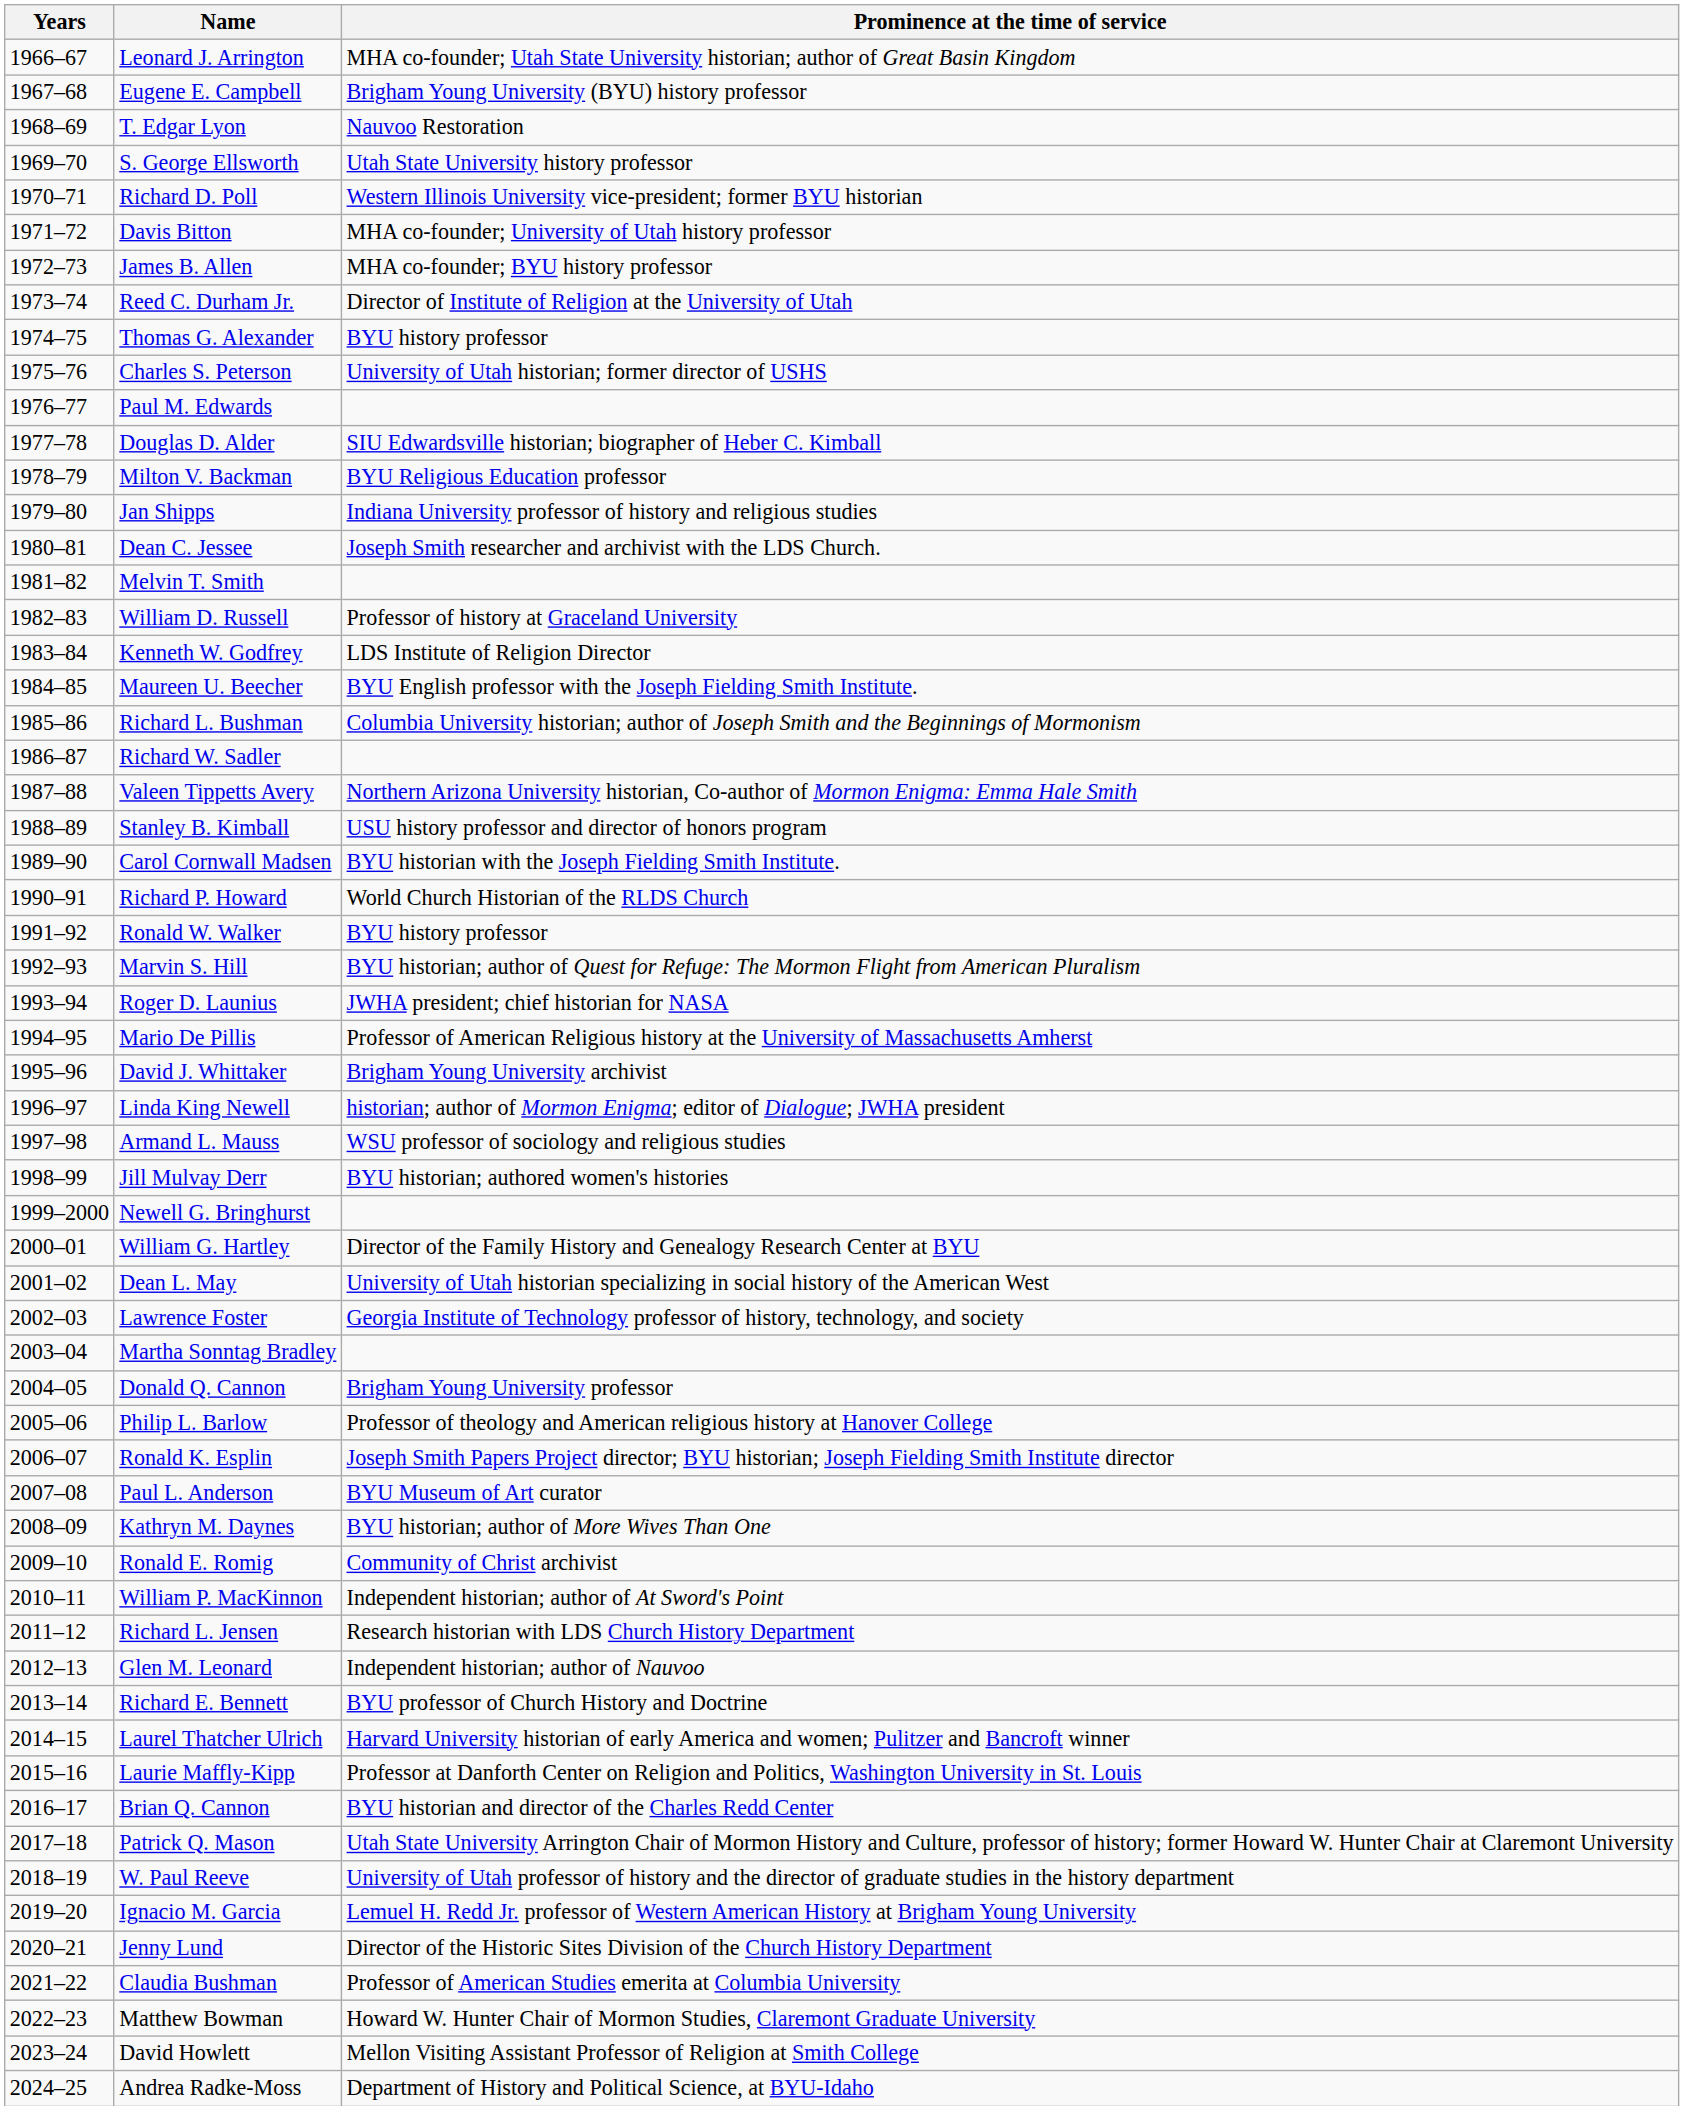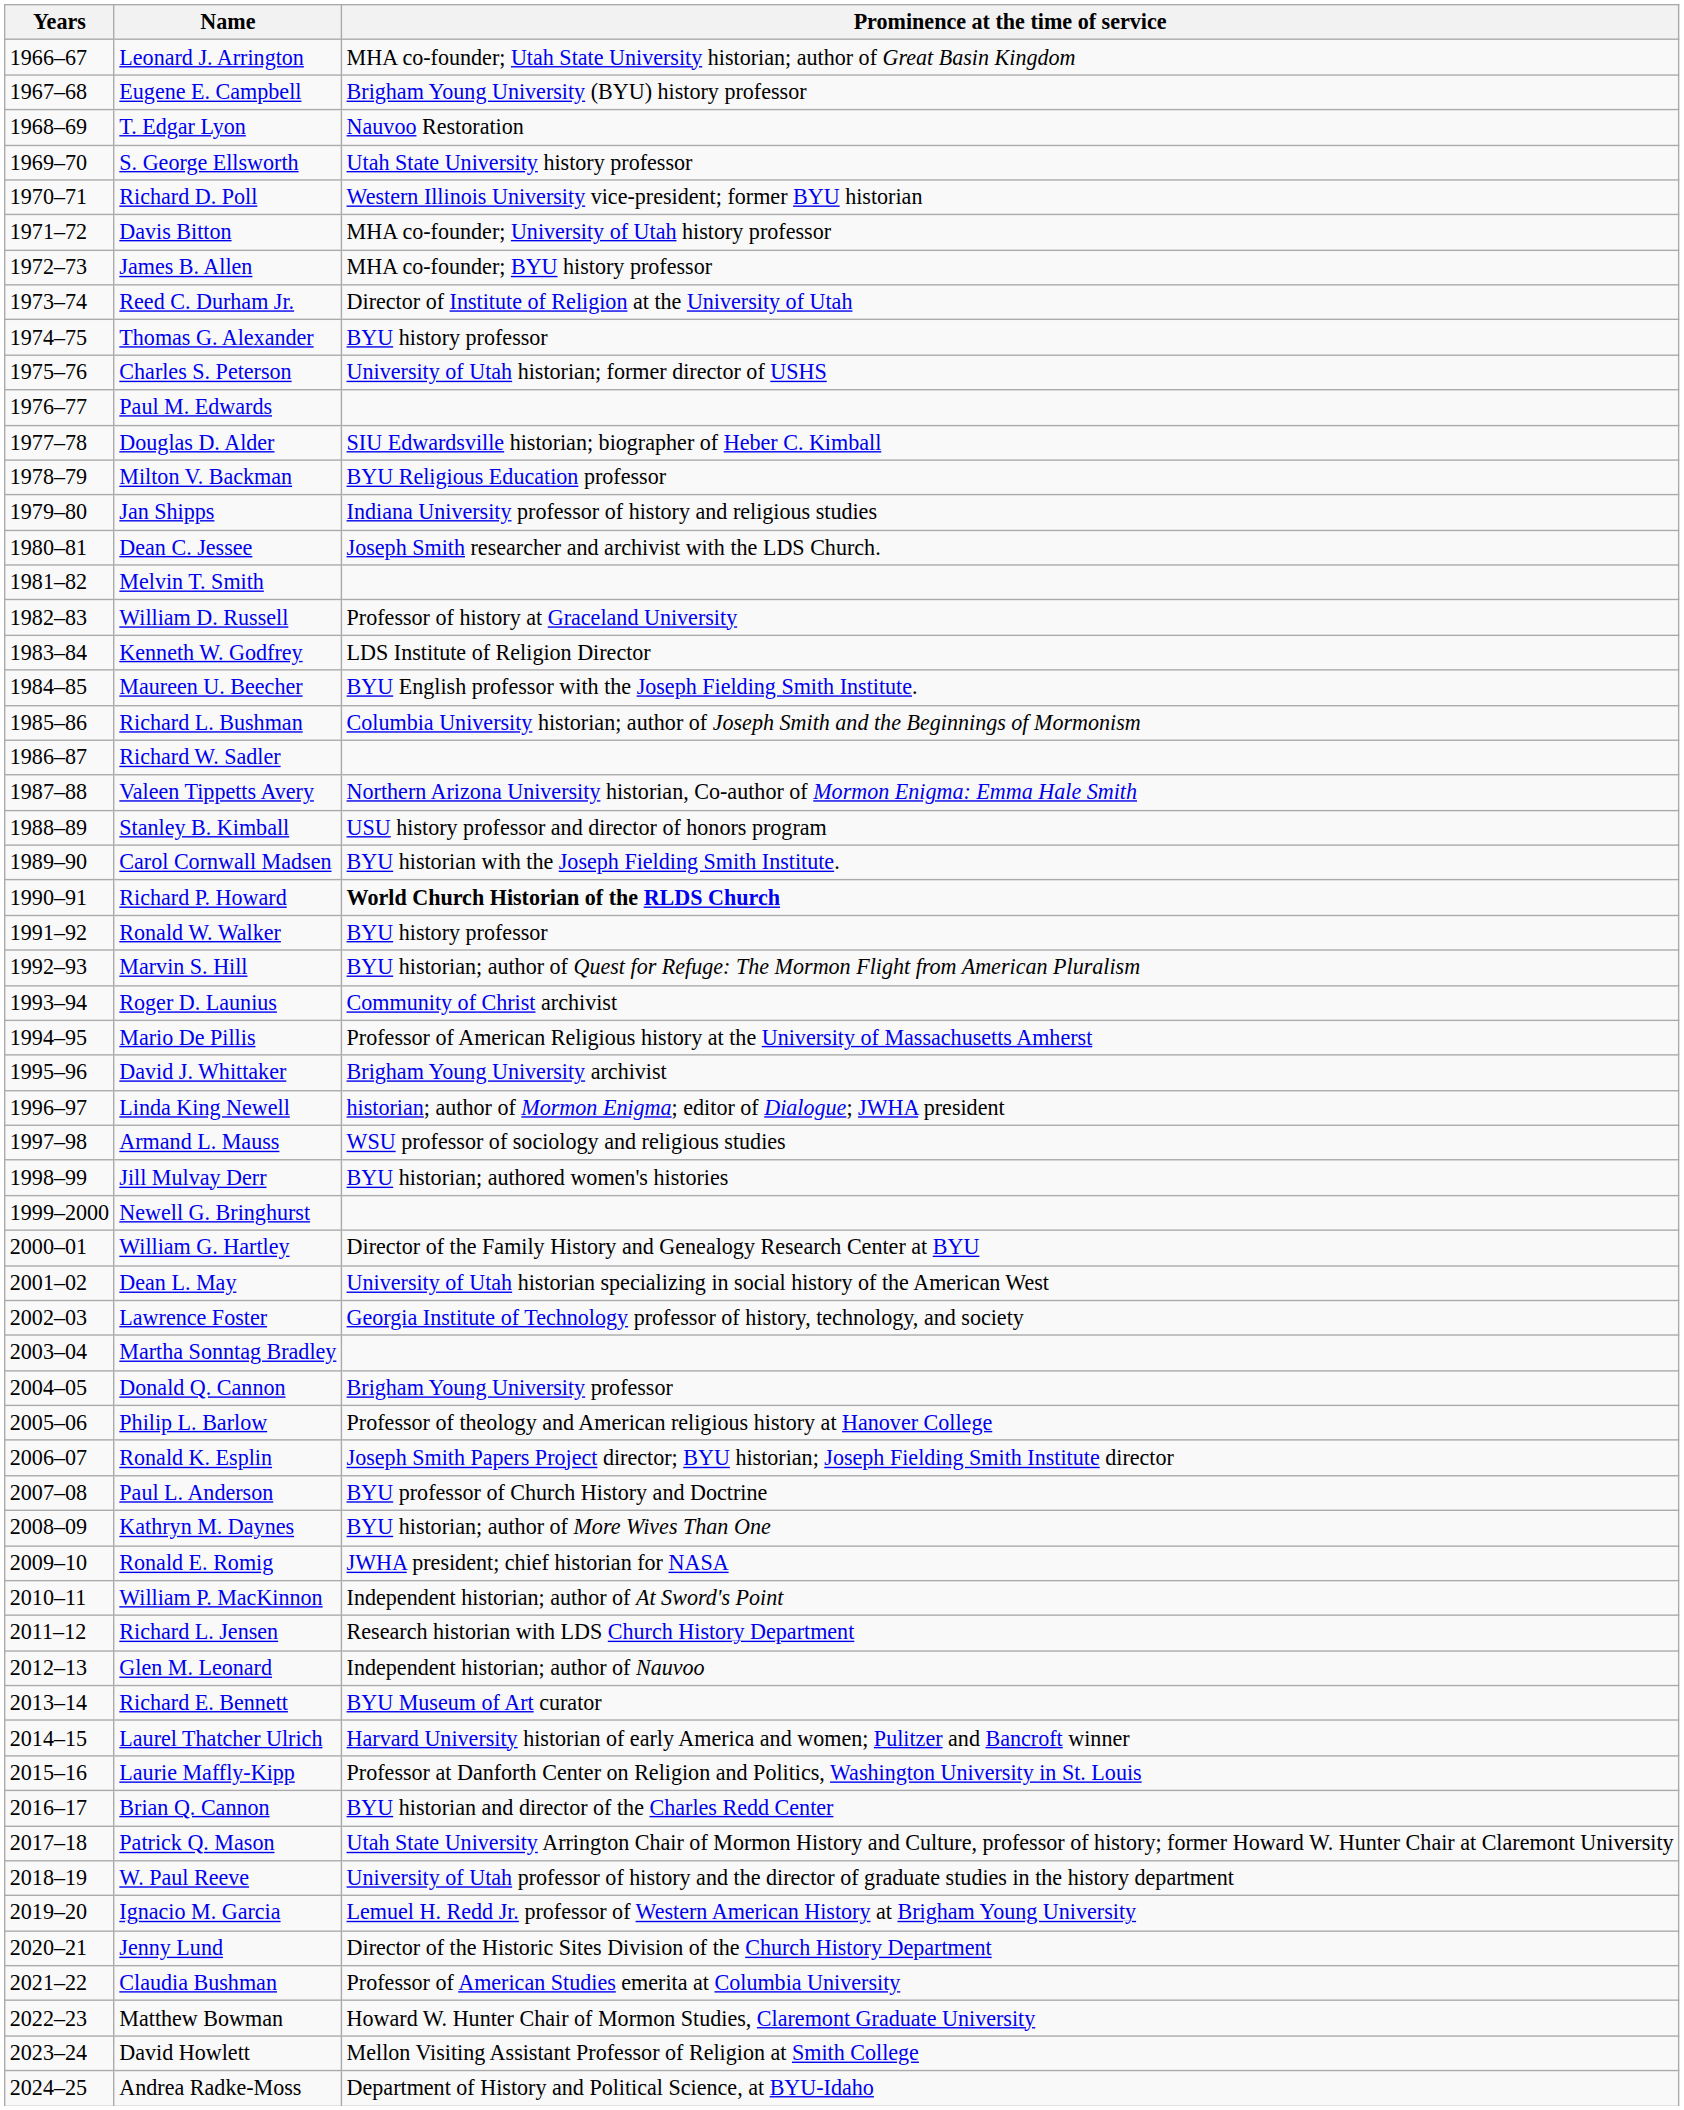Richard P. Howard | Prominence at the time of service: normal -> bold
Roger D. Launius | Prominence at the time of service: JWHA president; chief historian for NASA -> Community of Christ archivist
Paul L. Anderson | Prominence at the time of service: BYU Museum of Art curator -> BYU professor of Church History and Doctrine
Ronald E. Romig | Prominence at the time of service: Community of Christ archivist -> JWHA president; chief historian for NASA
Richard E. Bennett | Prominence at the time of service: BYU professor of Church History and Doctrine -> BYU Museum of Art curator
